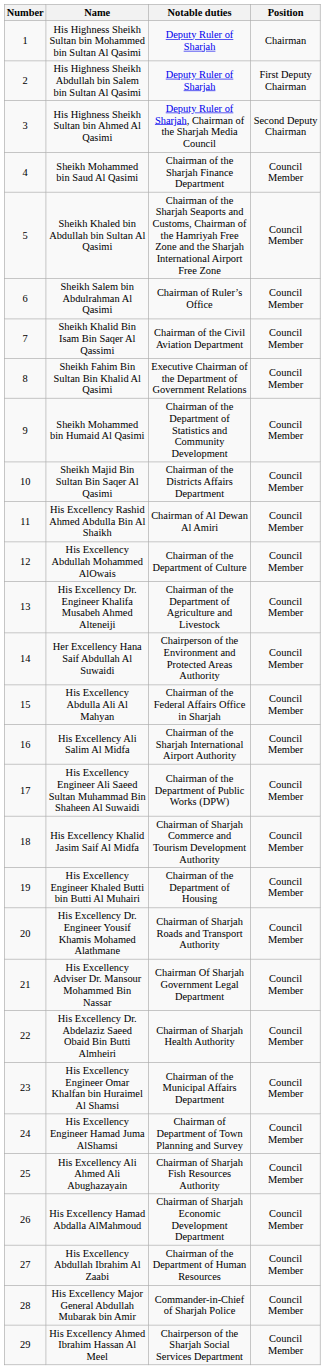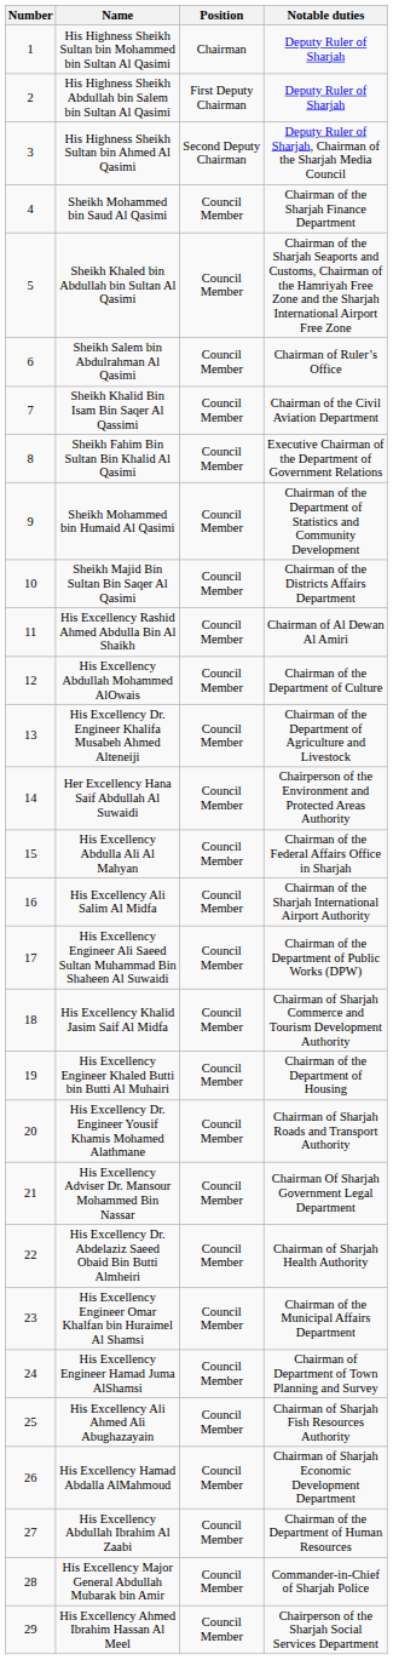columns swapped: Position <-> Notable duties
